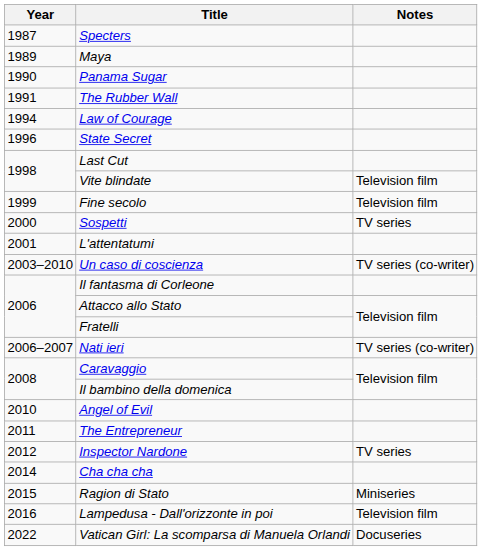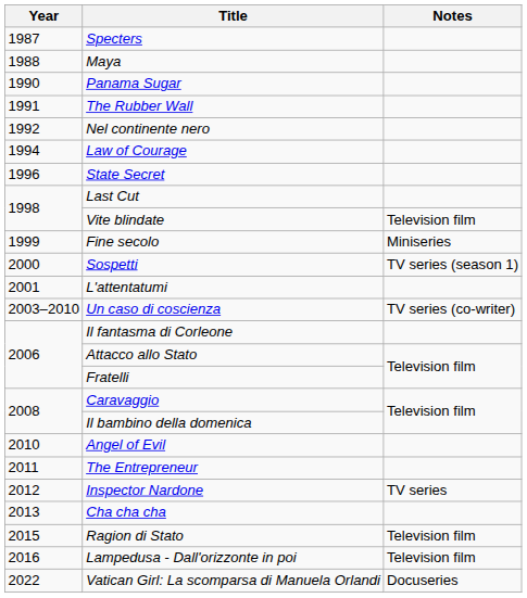Maya | Year: 1989 -> 1988
+ row: 1992 | Nel continente nero
Fine secolo | Notes: Television film -> Miniseries
Sospetti | Notes: TV series -> TV series (season 1)
- row: 2006–2007 | Nati ieri | TV series (co-writer)
Cha cha cha | Year: 2014 -> 2013
Ragion di Stato | Notes: Miniseries -> Television film
